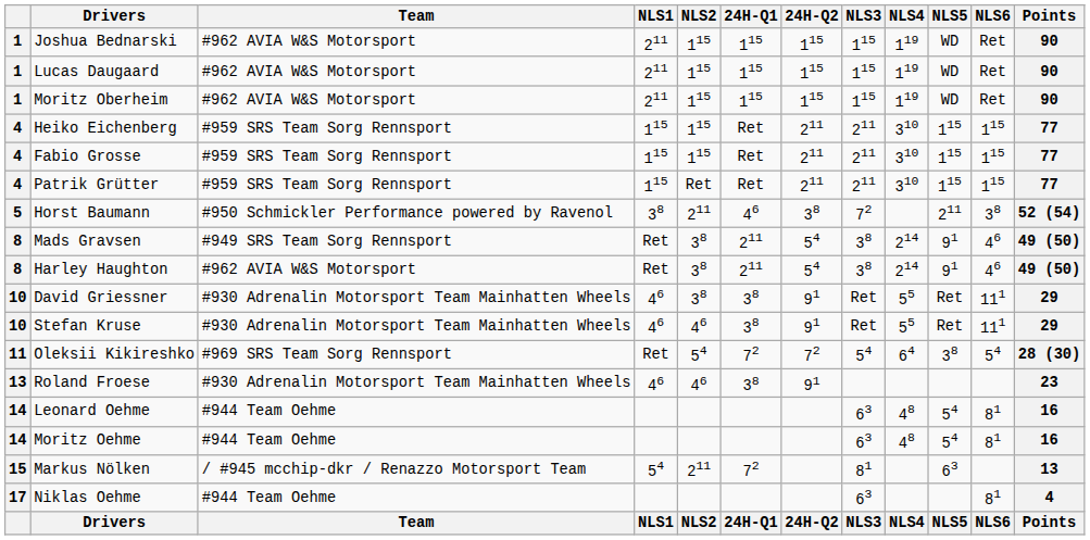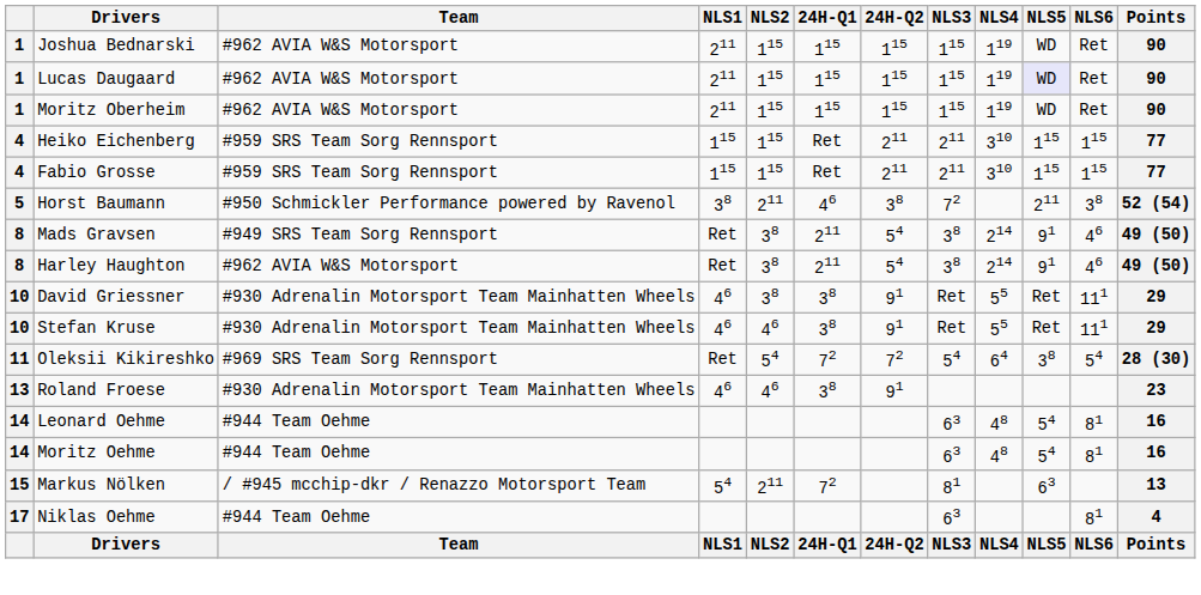Lucas Daugaard | NLS5: no background -> lavender background
- row: 4 | Patrik Grütter | #959 SRS Team Sorg Rennsport | 115 | Ret | Ret | 211 | 211 | 310 | 115 | 115 | 77
